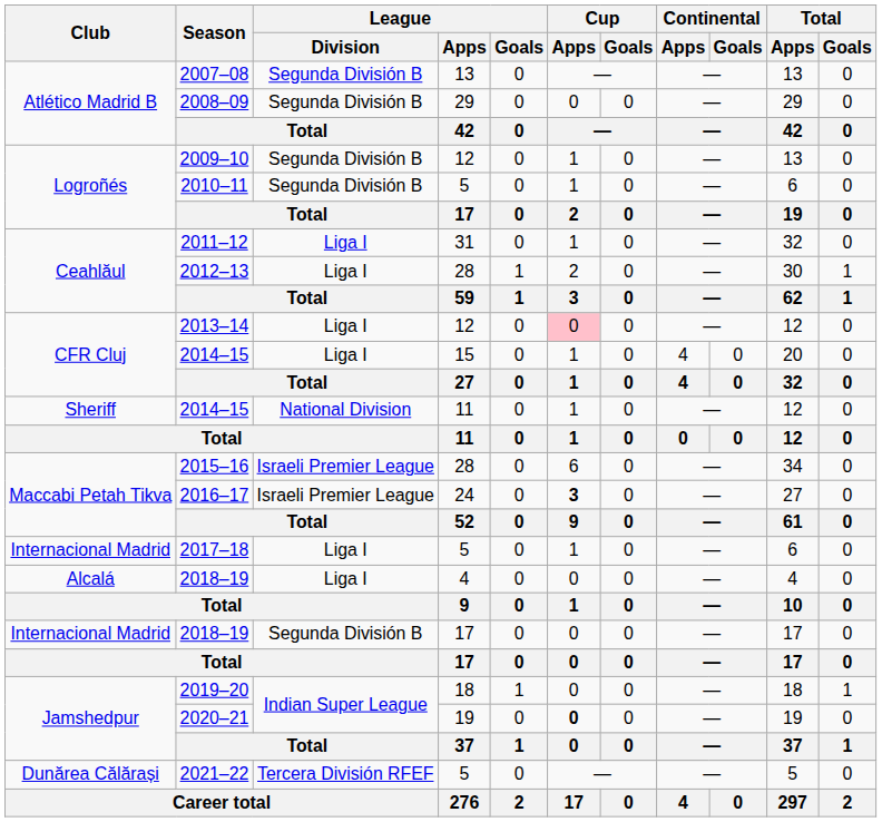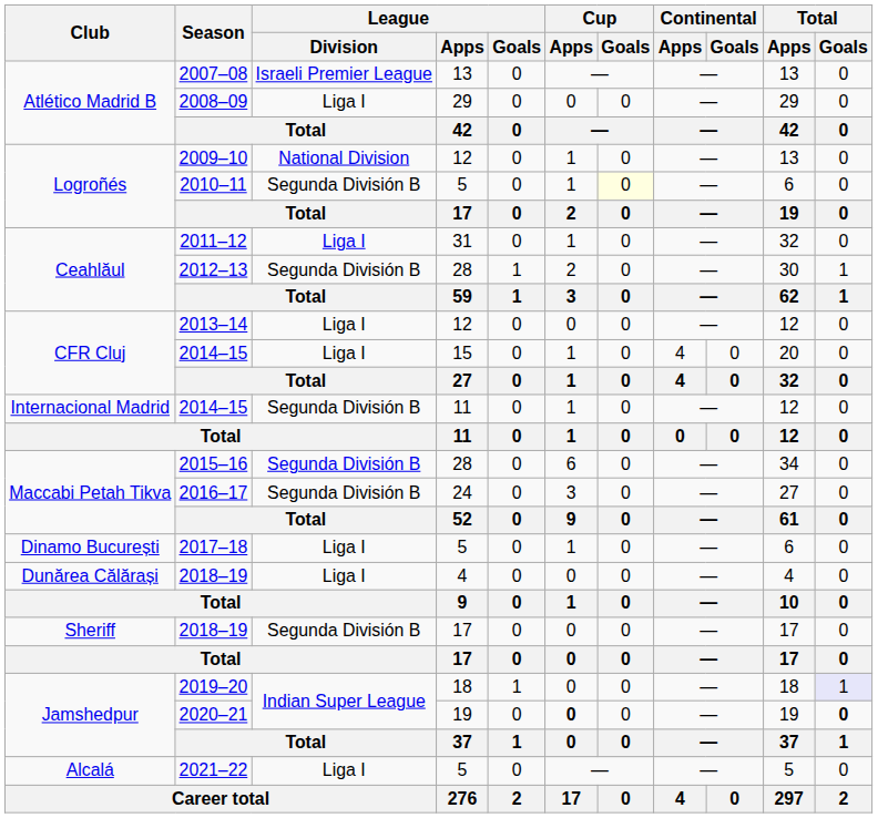2007–08 | League / Division: Segunda División B -> Israeli Premier League
2008–09 | League / Division: Segunda División B -> Liga I
2009–10 | League / Division: Segunda División B -> National Division
2010–11 | Cup / Goals: no background -> lightyellow background
2012–13 | League / Division: Liga I -> Segunda División B
2013–14 | Cup / Apps: pink background -> no background
2014–15 / 11 | Club: Sheriff -> Internacional Madrid
2014–15 / 11 | League / Division: National Division -> Segunda División B
2015–16 | League / Division: Israeli Premier League -> Segunda División B
2016–17 | League / Division: Israeli Premier League -> Segunda División B
2016–17 | Cup / Apps: bold -> normal
2017–18 | Club: Internacional Madrid -> Dinamo București
2018–19 / 4 | Club: Alcalá -> Dunărea Călărași
2018–19 / 17 | Club: Internacional Madrid -> Sheriff
2019–20 | Total / Goals: no background -> lavender background
2020–21 | Total / Goals: normal -> bold
2021–22 | Club: Dunărea Călărași -> Alcalá
2021–22 | League / Division: Tercera División RFEF -> Liga I
